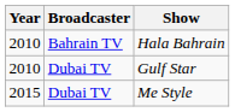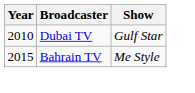- row: 2010 | Bahrain TV | Hala Bahrain
Me Style | Broadcaster: Dubai TV -> Bahrain TV
